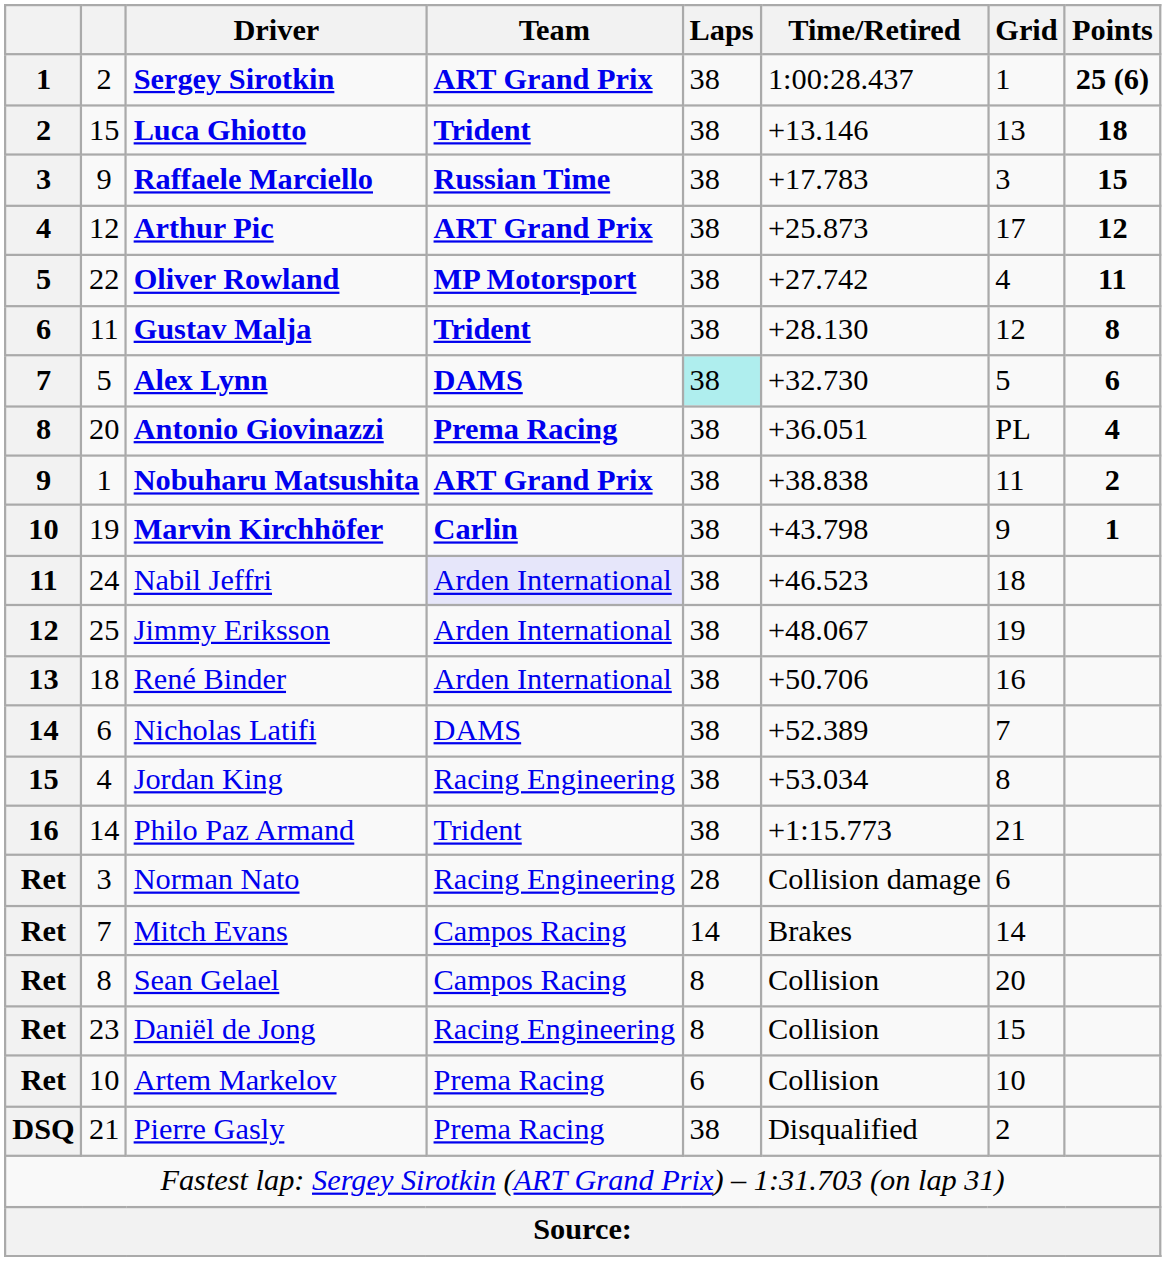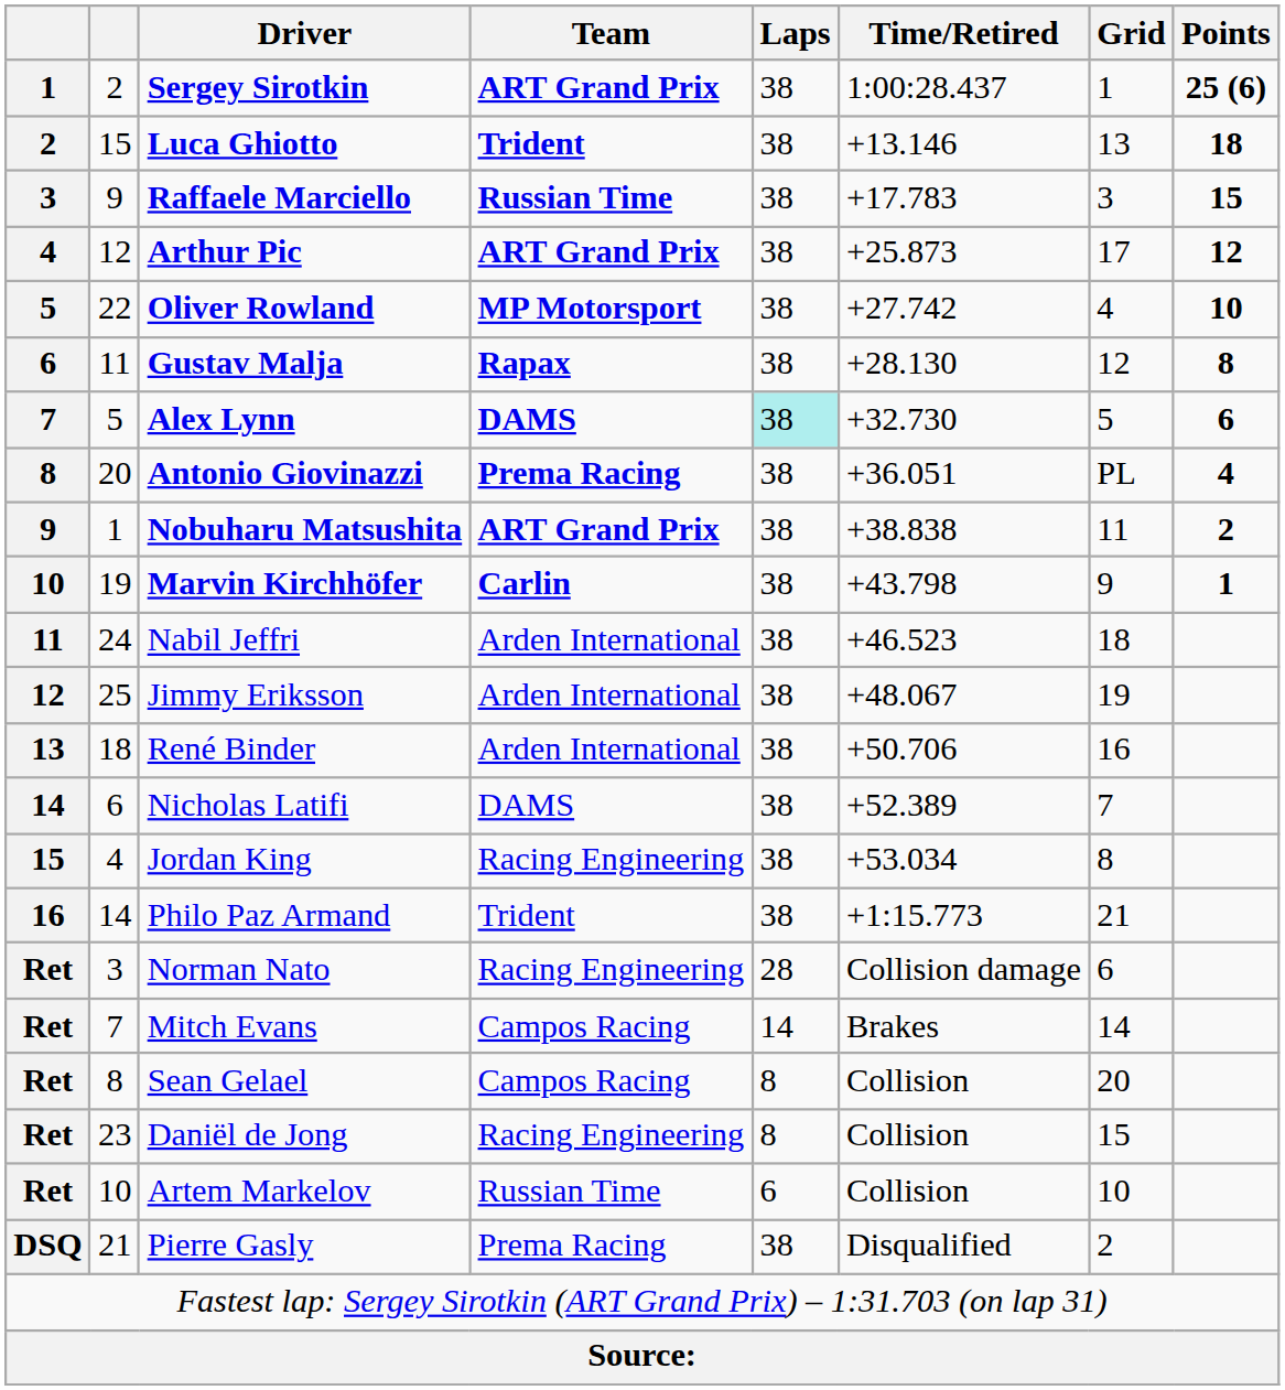Oliver Rowland | Points: 11 -> 10
Gustav Malja | Team: Trident -> Rapax
Nabil Jeffri | Team: lavender background -> no background
Artem Markelov | Team: Prema Racing -> Russian Time
